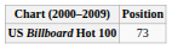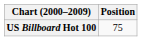US Billboard Hot 100 | Position: 73 -> 75
